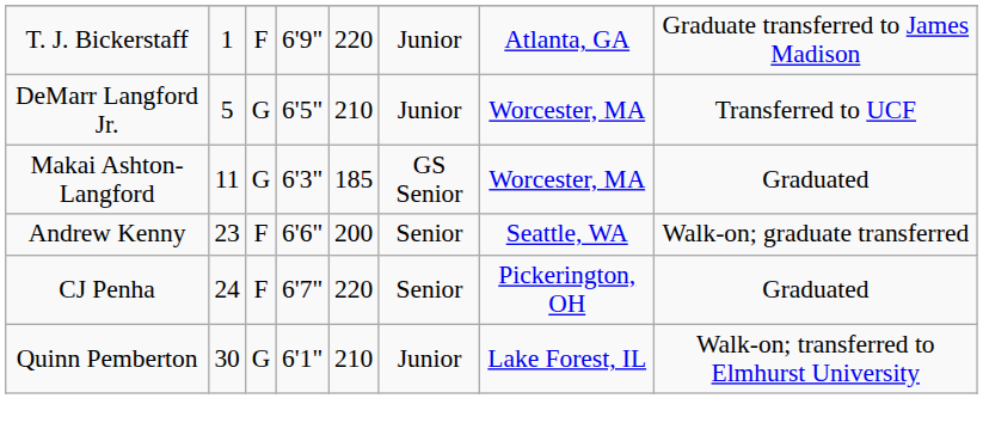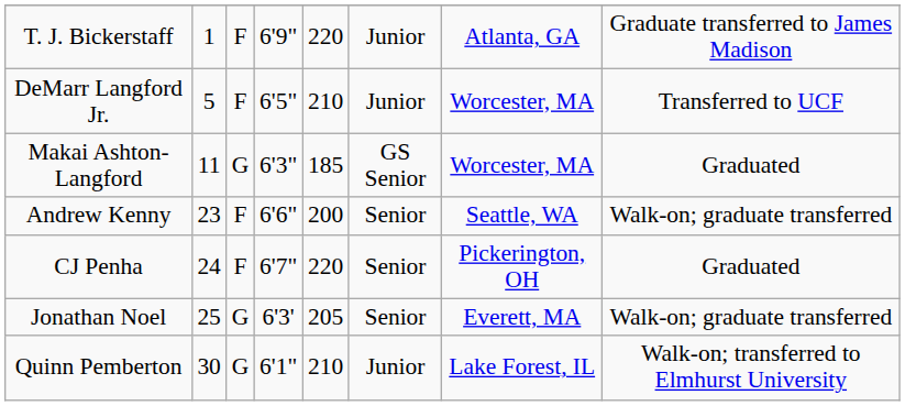DeMarr Langford Jr. | column 3: G -> F
+ row: Jonathan Noel | 25 | G | 6'3' | 205 | Senior | Everett, MA | Walk-on; graduate transferred
